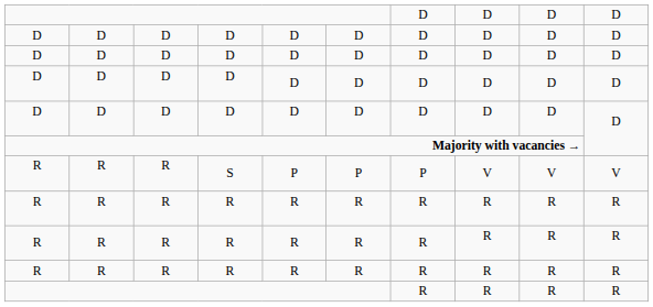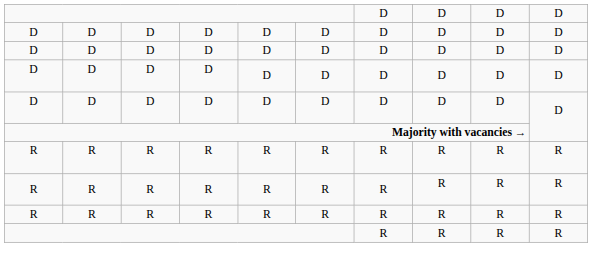- row: R | R | R | S | P | P | P | V | V | V
